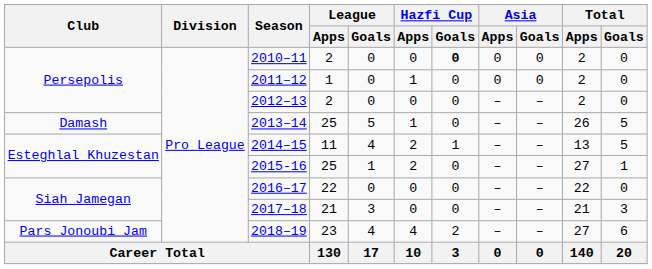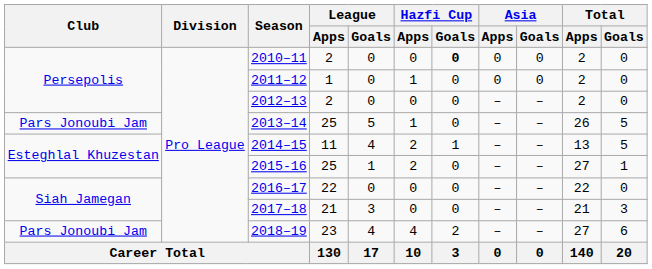2013–14 | Club: Damash -> Pars Jonoubi Jam
